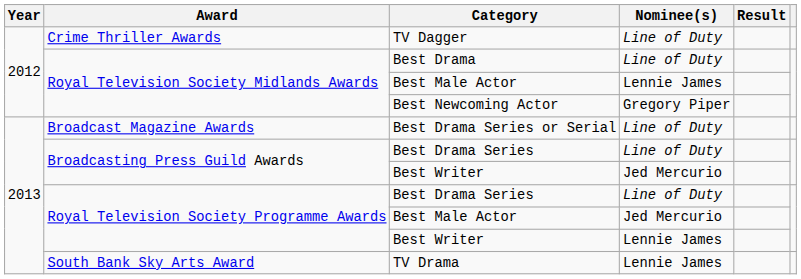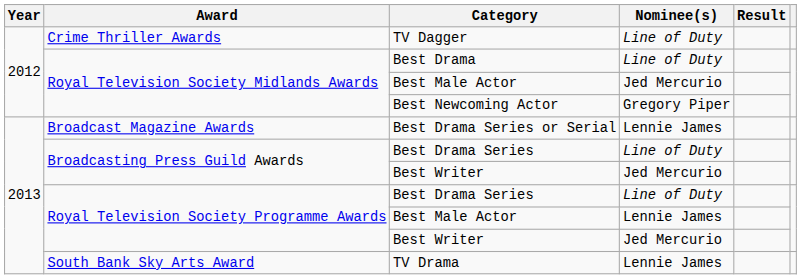Royal Television Society Midlands Awards / Best Male Actor | Nominee(s): Lennie James -> Jed Mercurio
Best Drama Series or Serial | Nominee(s): Line of Duty -> Lennie James
Royal Television Society Programme Awards / Best Male Actor | Nominee(s): Jed Mercurio -> Lennie James
Royal Television Society Programme Awards / Best Writer | Nominee(s): Lennie James -> Jed Mercurio
